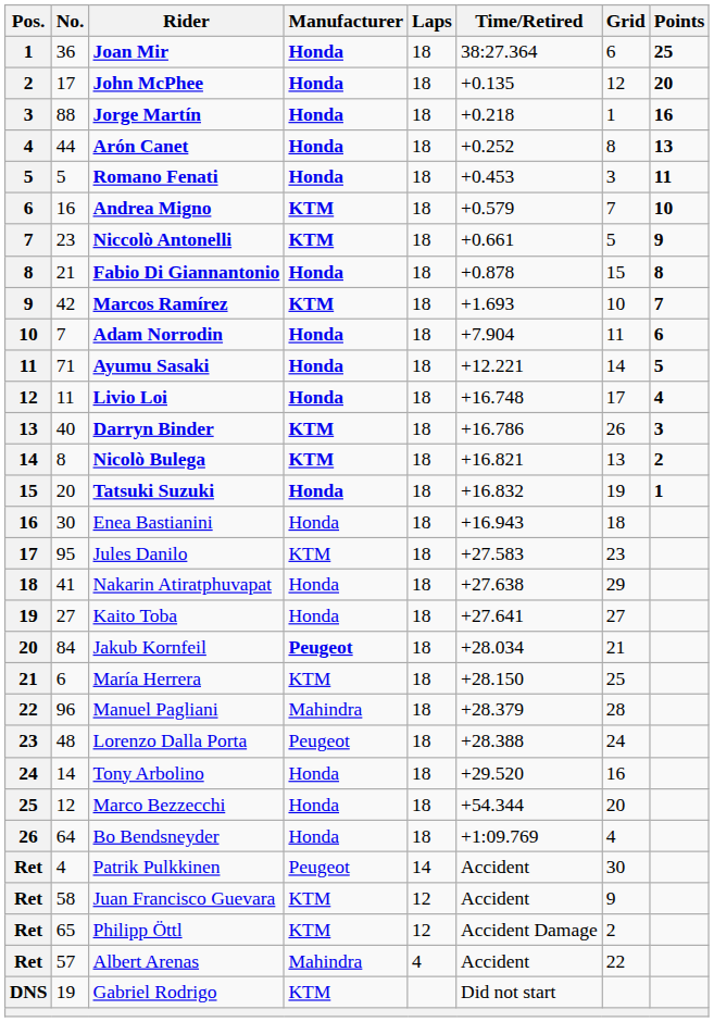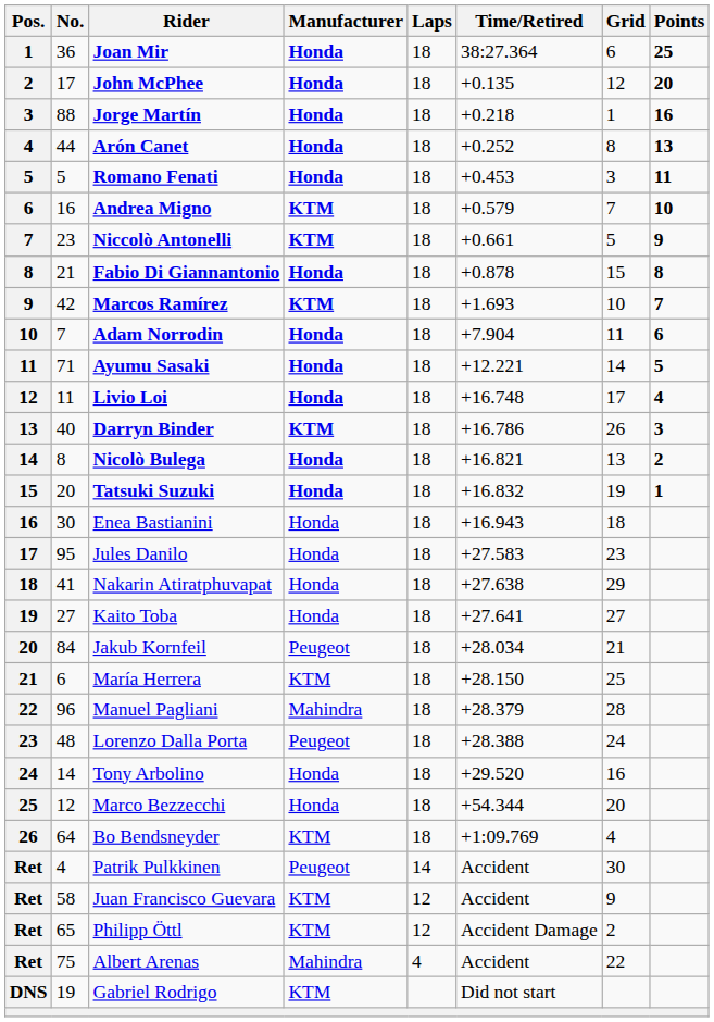Nicolò Bulega | Manufacturer: KTM -> Honda
Jules Danilo | Manufacturer: KTM -> Honda
Jakub Kornfeil | Manufacturer: bold -> normal
Bo Bendsneyder | Manufacturer: Honda -> KTM
Albert Arenas | No.: 57 -> 75
